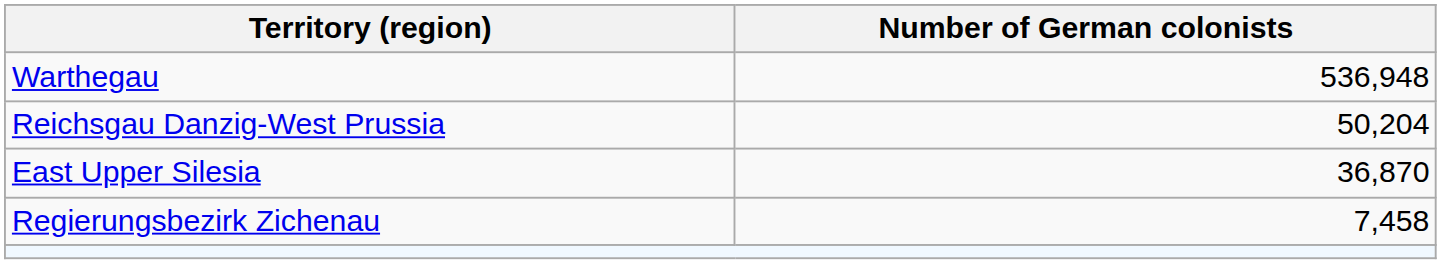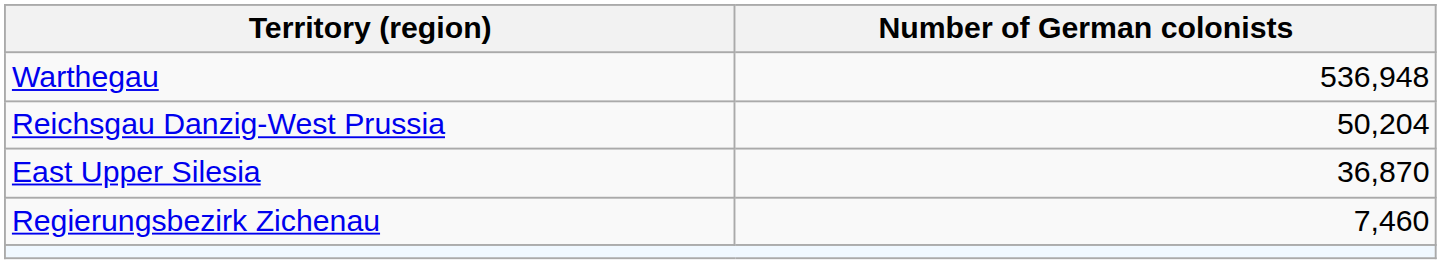Regierungsbezirk Zichenau | Number of German colonists: 7,458 -> 7,460
